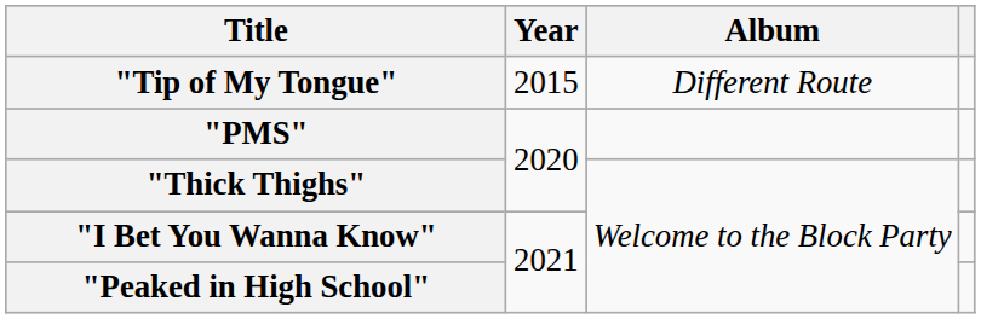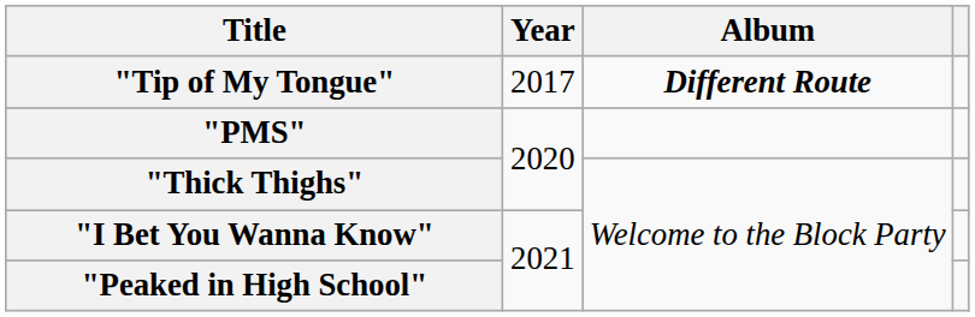"Tip of My Tongue" | Year: 2015 -> 2017
"Tip of My Tongue" | Album: normal -> bold
